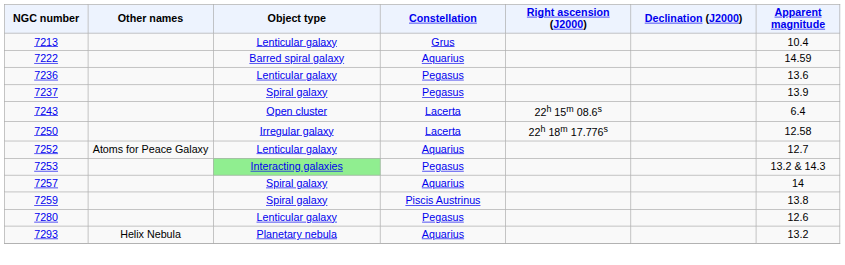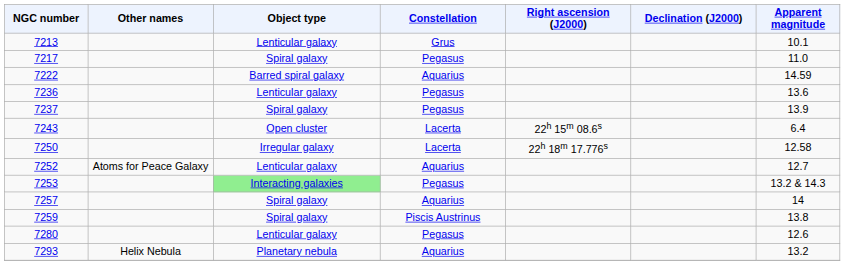7213 | Apparent magnitude: 10.4 -> 10.1
+ row: 7217 | Spiral galaxy | Pegasus | 11.0
